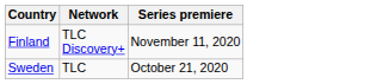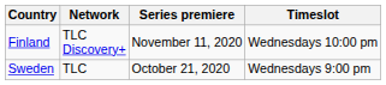+ column: Timeslot | Wednesdays 10:00 pm | Wednesdays 9:00 pm
